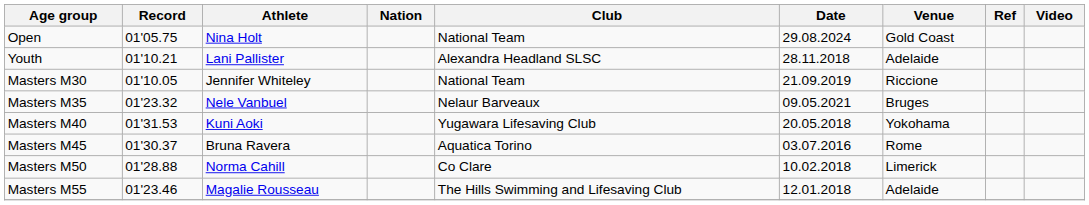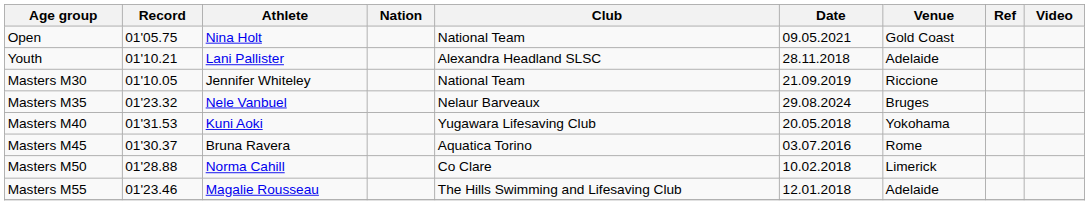Open | Date: 29.08.2024 -> 09.05.2021
Masters M35 | Date: 09.05.2021 -> 29.08.2024
